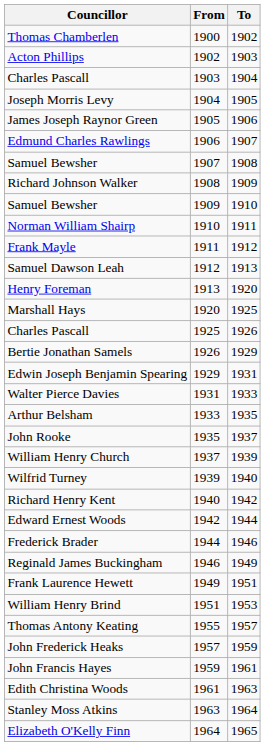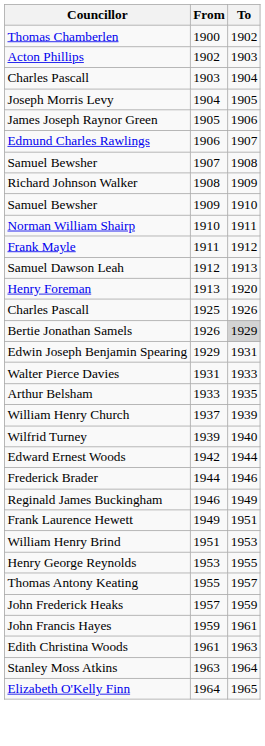- row: Marshall Hays | 1920 | 1925
Bertie Jonathan Samels | To: no background -> lightgrey background
- row: John Rooke | 1935 | 1937
- row: Richard Henry Kent | 1940 | 1942
+ row: Henry George Reynolds | 1953 | 1955
